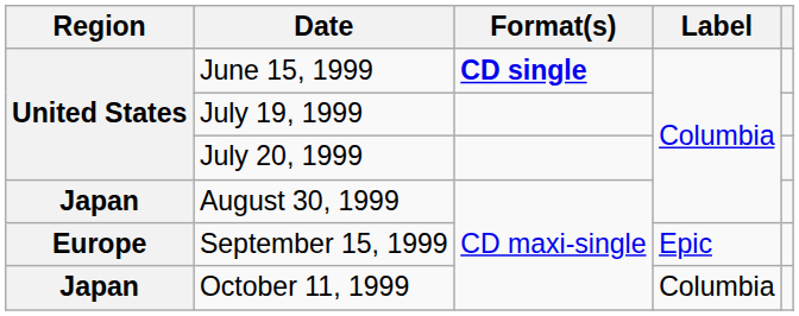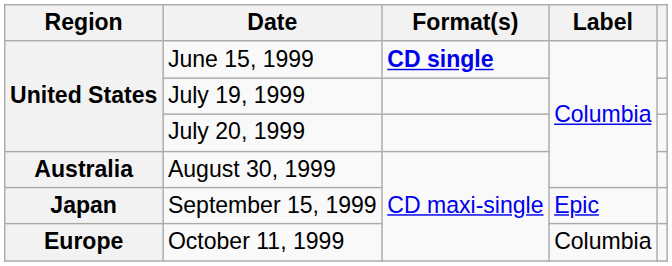August 30, 1999 | Region: Japan -> Australia
September 15, 1999 | Region: Europe -> Japan
October 11, 1999 | Region: Japan -> Europe
